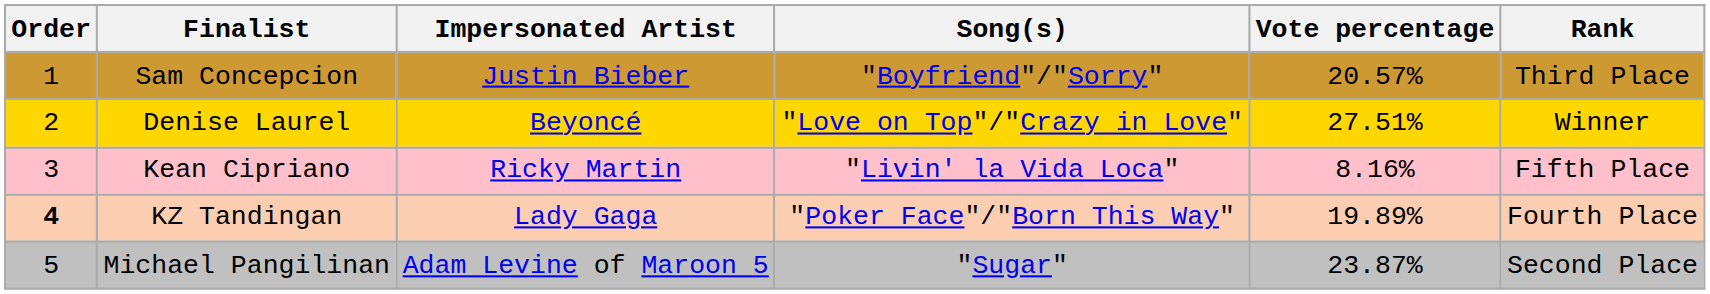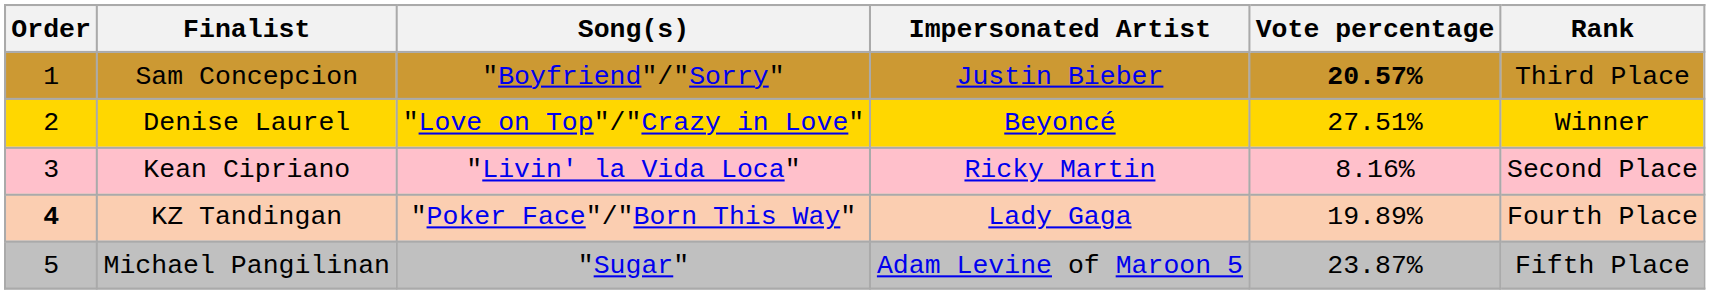columns swapped: Impersonated Artist <-> Song(s)
Sam Concepcion | Vote percentage: normal -> bold
Kean Cipriano | Rank: Fifth Place -> Second Place
Michael Pangilinan | Rank: Second Place -> Fifth Place
